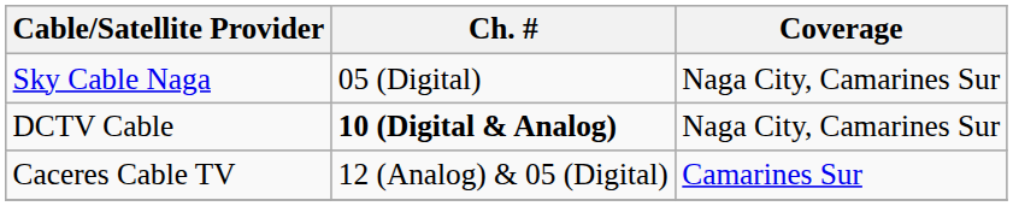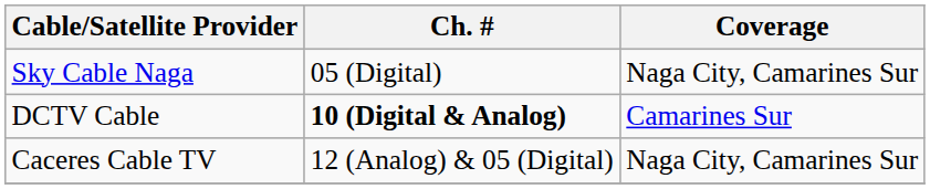DCTV Cable | Coverage: Naga City, Camarines Sur -> Camarines Sur
Caceres Cable TV | Coverage: Camarines Sur -> Naga City, Camarines Sur
